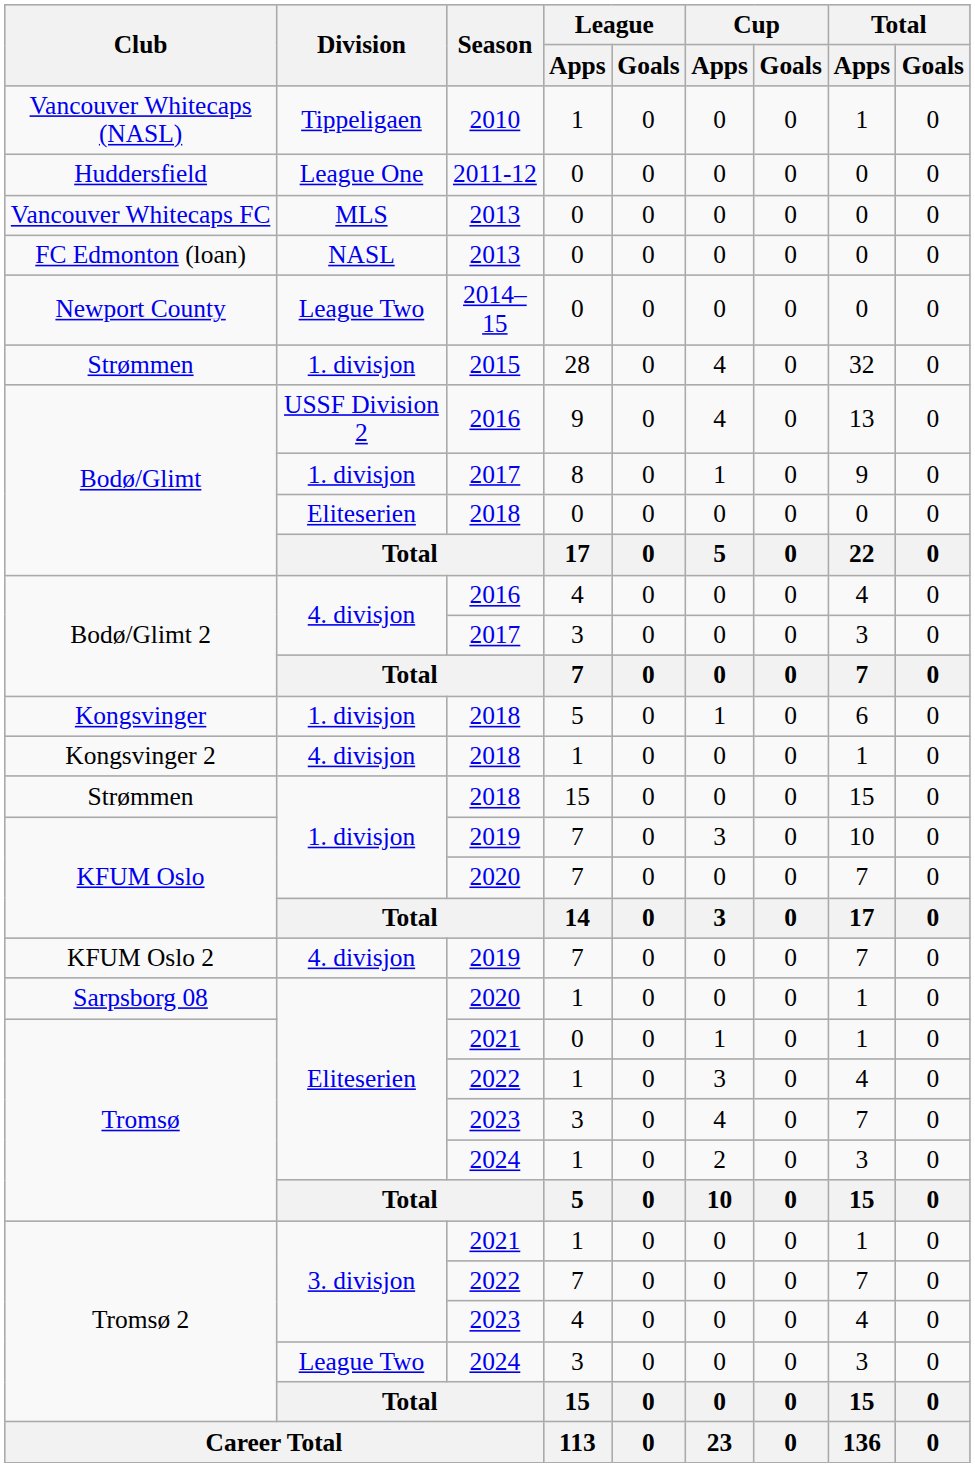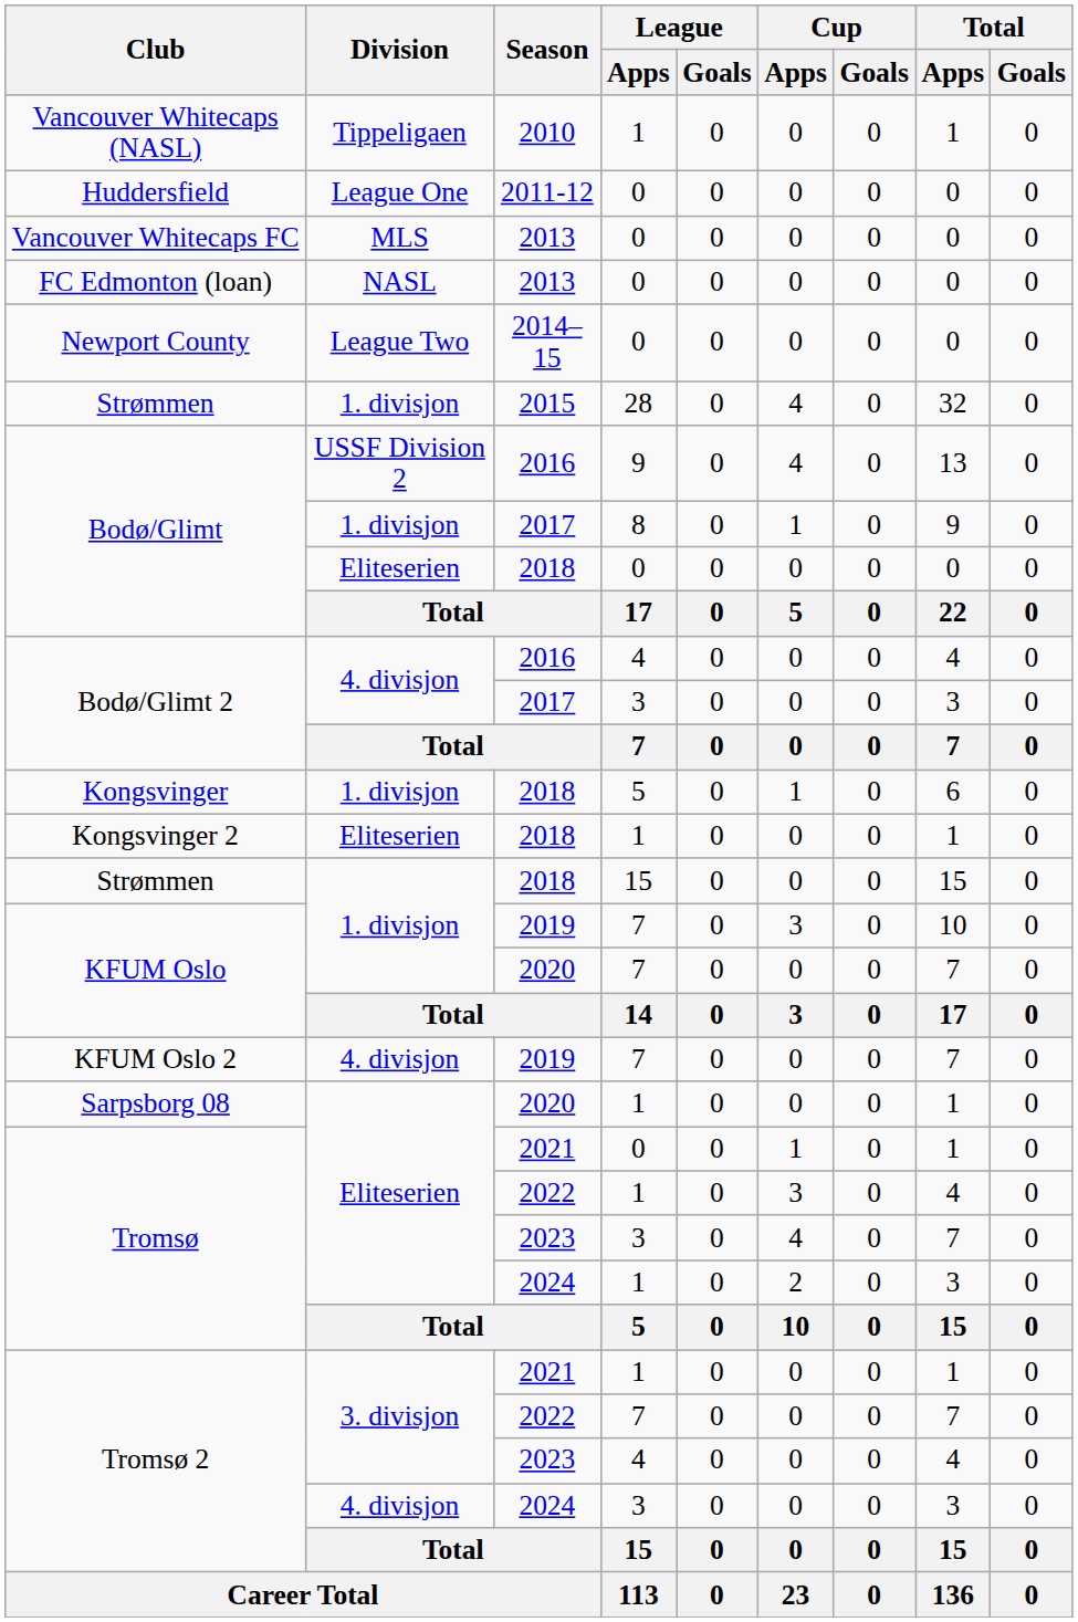Kongsvinger 2 | Division: 4. divisjon -> Eliteserien
Tromsø 2 / 2024 | Division: League Two -> 4. divisjon
